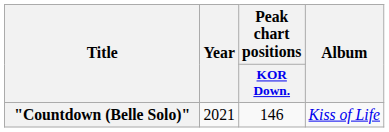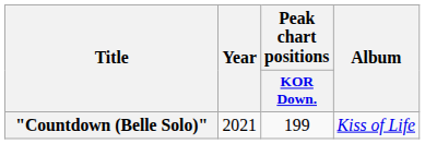"Countdown (Belle Solo)" | Peak chart positions / KOR Down.: 146 -> 199
